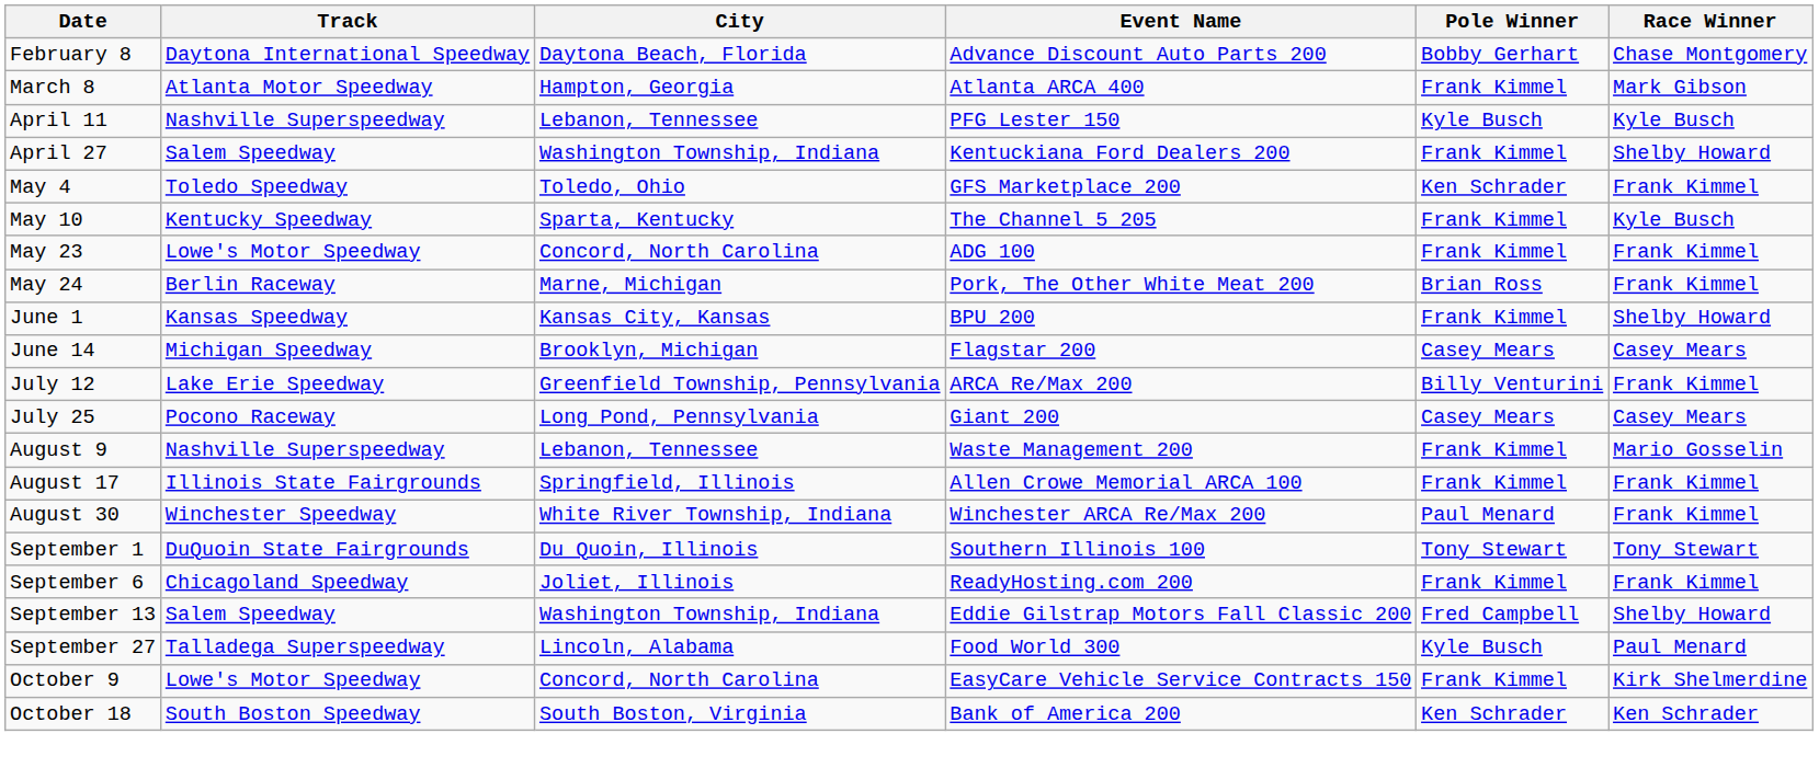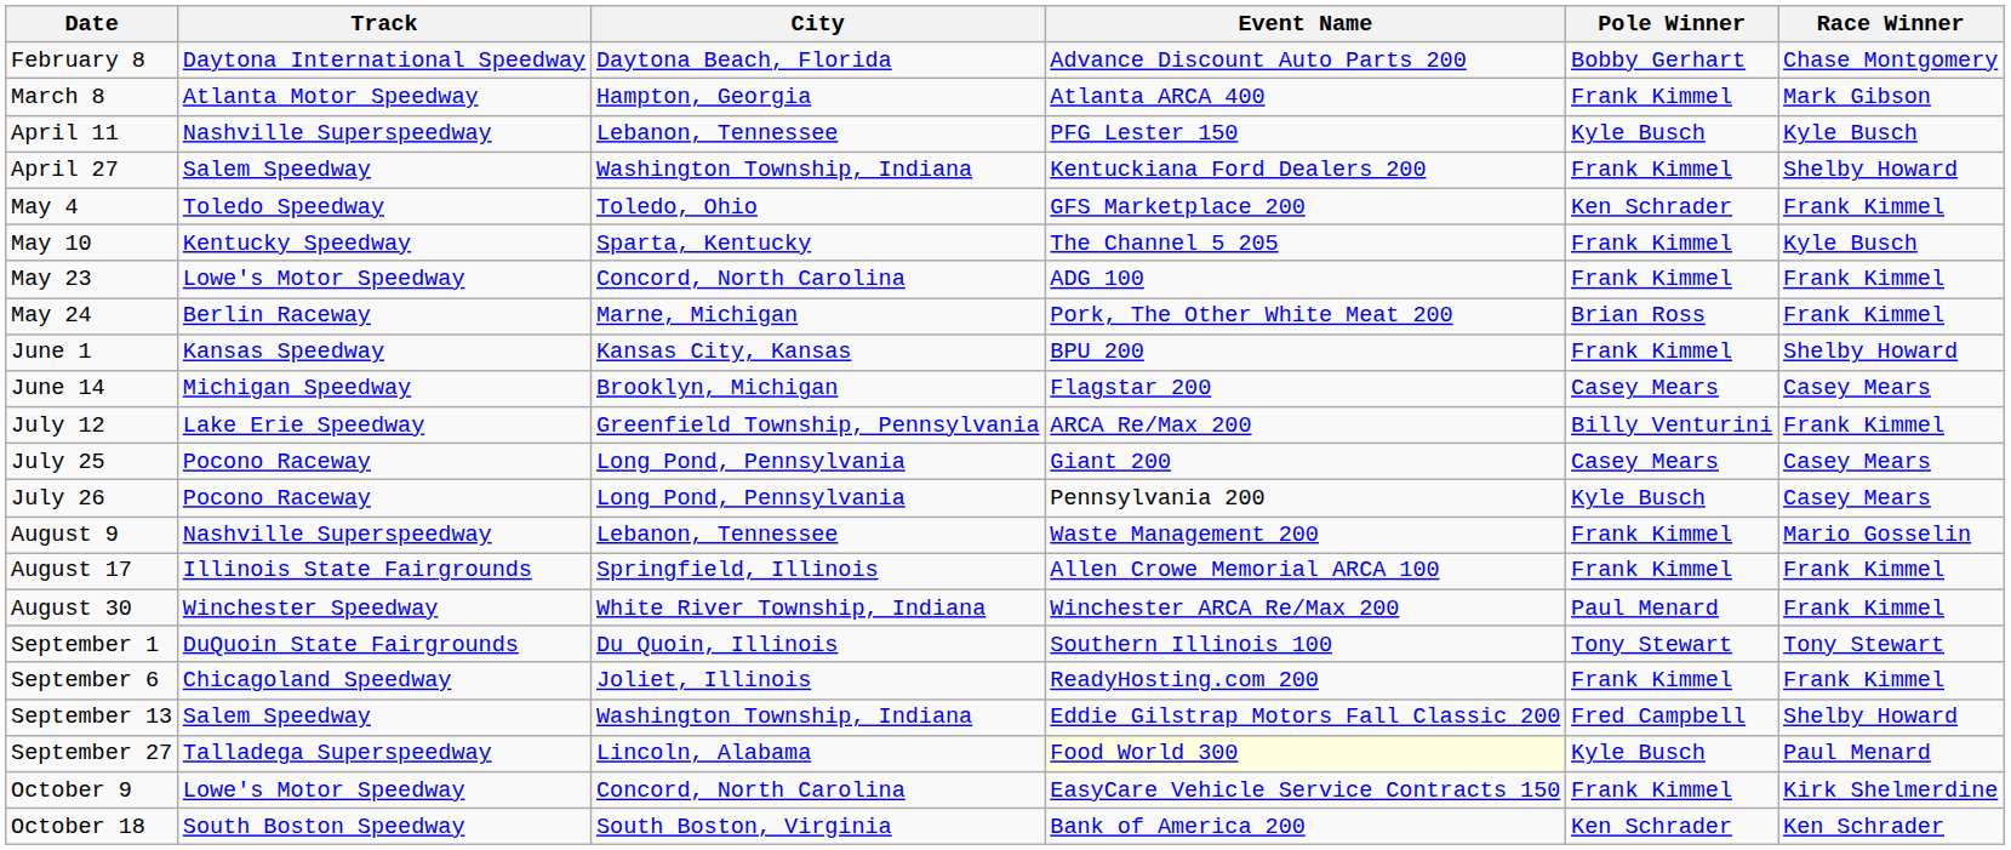+ row: July 26 | Pocono Raceway | Long Pond, Pennsylvania | Pennsylvania 200 | Kyle Busch | Casey Mears
September 27 | Event Name: no background -> lightyellow background
